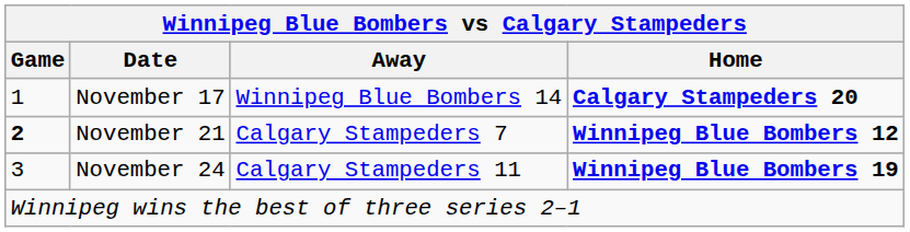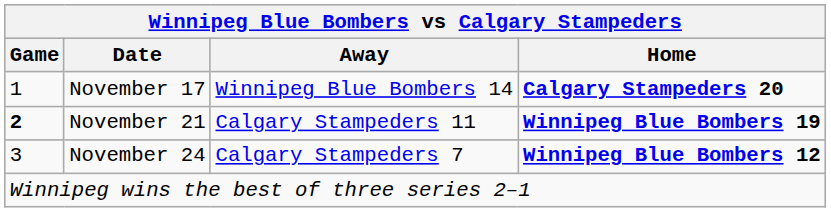November 21 | Away: Calgary Stampeders 7 -> Calgary Stampeders 11
November 21 | Home: Winnipeg Blue Bombers 12 -> Winnipeg Blue Bombers 19
November 24 | Away: Calgary Stampeders 11 -> Calgary Stampeders 7
November 24 | Home: Winnipeg Blue Bombers 19 -> Winnipeg Blue Bombers 12
